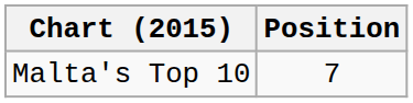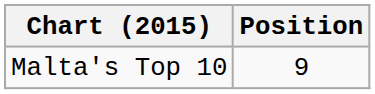Malta's Top 10 | Position: 7 -> 9
